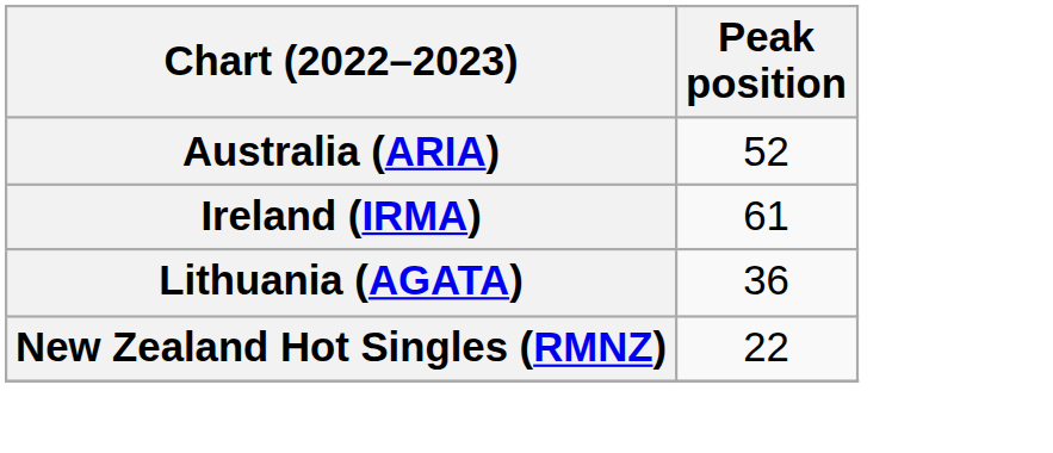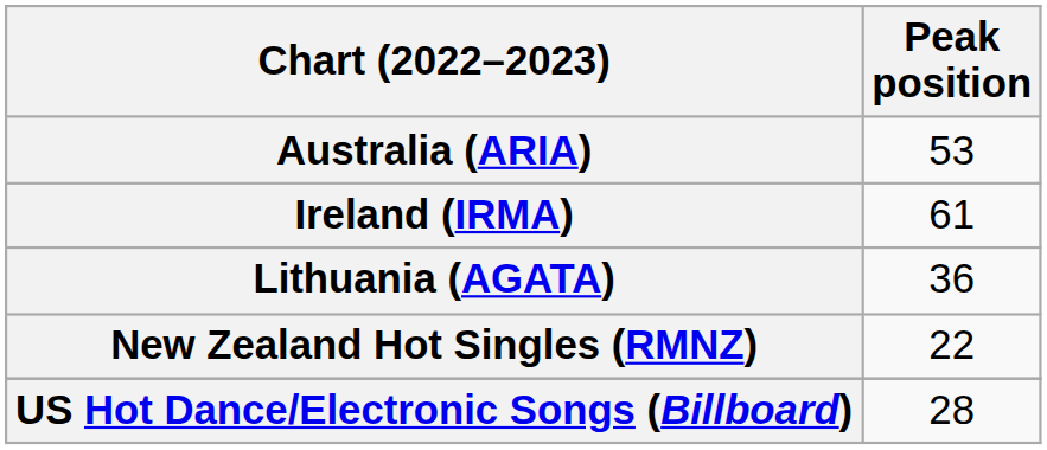Australia (ARIA) | Peak position: 52 -> 53
+ row: US Hot Dance/Electronic Songs (Billboard) | 28
